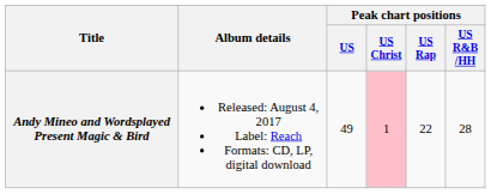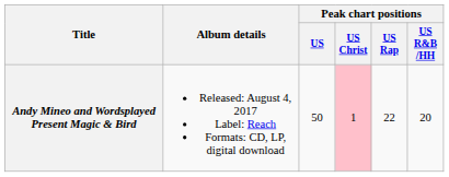Andy Mineo and Wordsplayed Present Magic & Bird | Peak chart positions / US: 49 -> 50
Andy Mineo and Wordsplayed Present Magic & Bird | Peak chart positions / US R&B /HH: 28 -> 20
